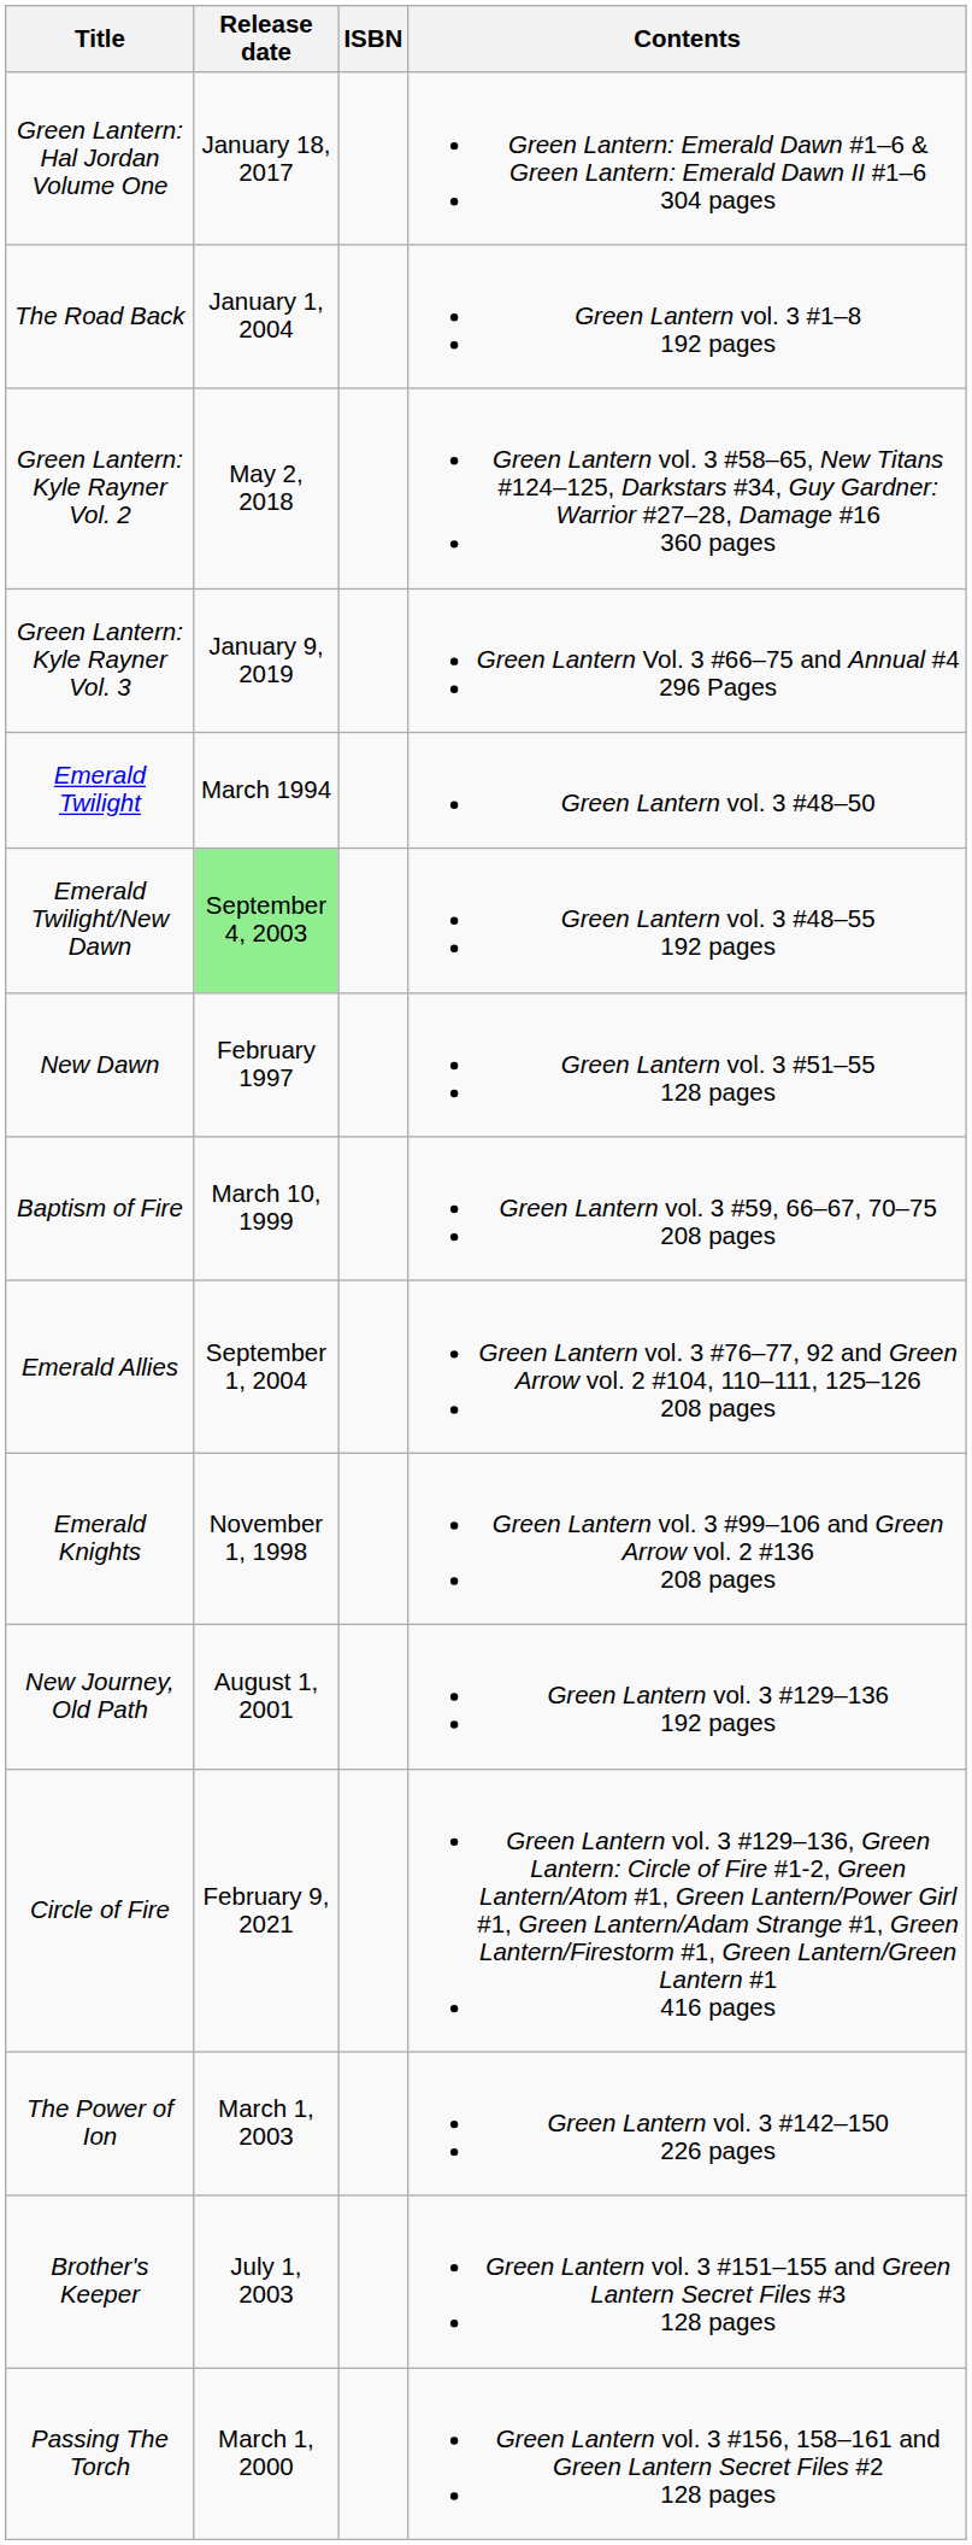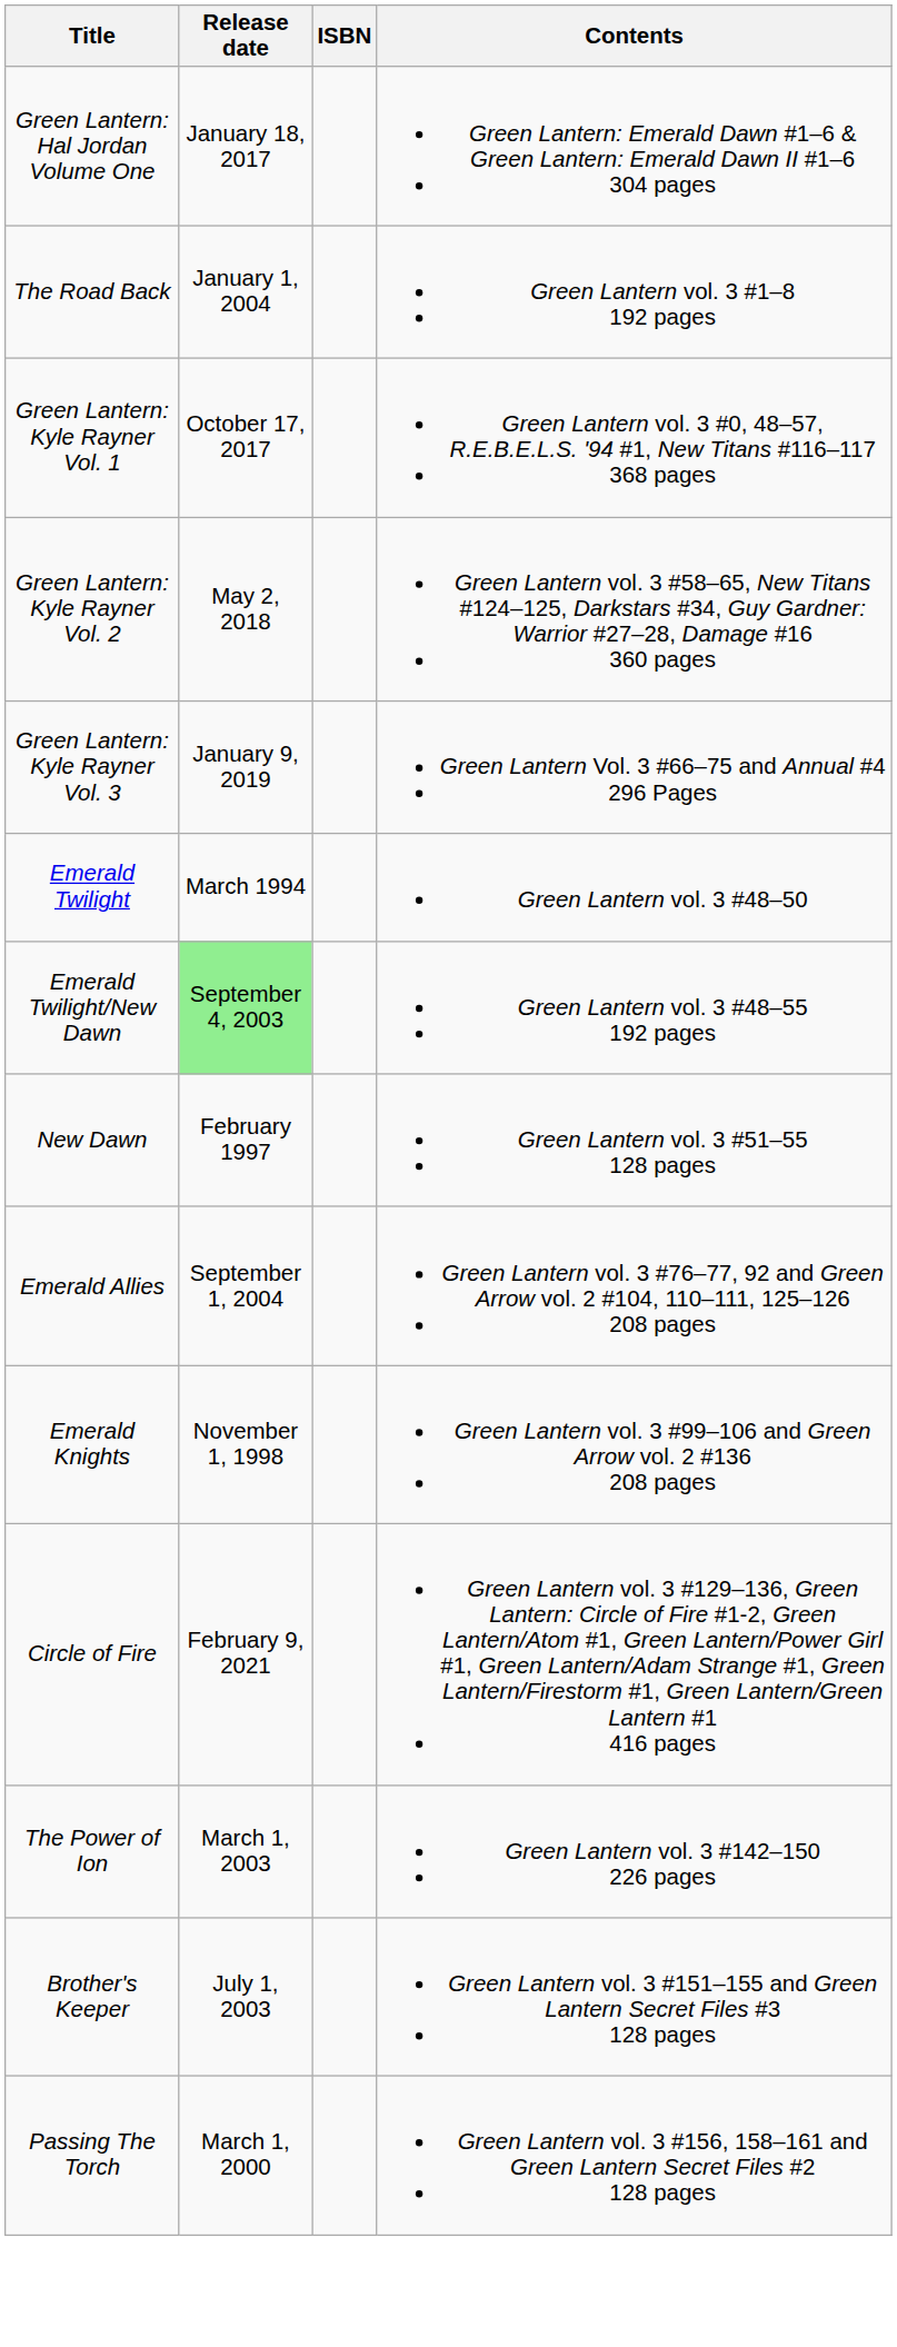+ row: Green Lantern: Kyle Rayner Vol. 1 | October 17, 2017 | Green Lantern vol. 3 #0, 48–57, R.E.B.E.L.S. '94 #1, New Titans #116–117 368 pages
- row: Baptism of Fire | March 10, 1999 | Green Lantern vol. 3 #59, 66–67, 70–75 208 pages
- row: New Journey, Old Path | August 1, 2001 | Green Lantern vol. 3 #129–136 192 pages
